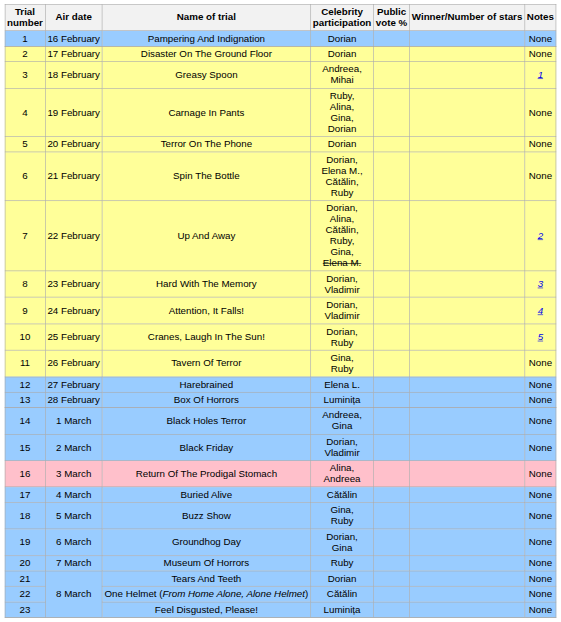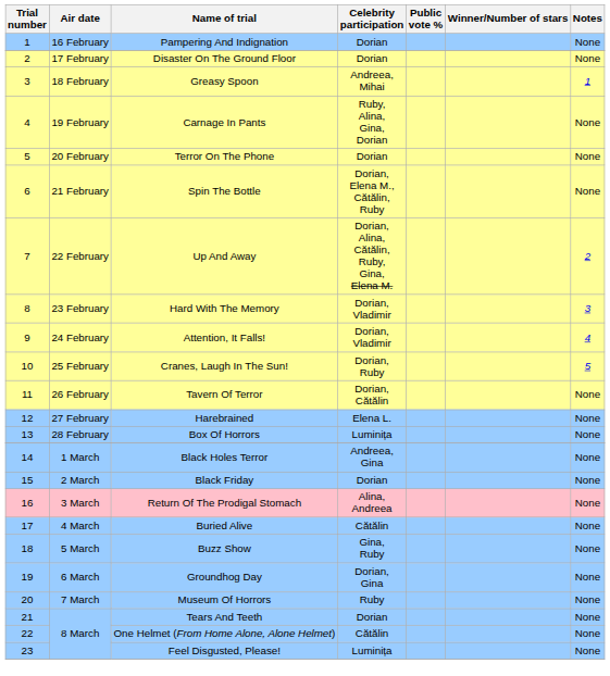Tavern Of Terror | Celebrity participation: Gina, Ruby -> Dorian, Cătălin
Black Friday | Celebrity participation: Dorian, Vladimir -> Dorian
